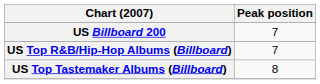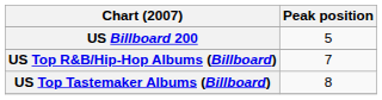US Billboard 200 | Peak position: 7 -> 5
